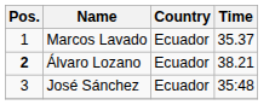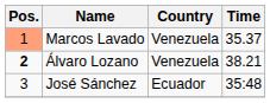Marcos Lavado | Pos.: no background -> lightsalmon background
Marcos Lavado | Country: Ecuador -> Venezuela
Álvaro Lozano | Country: Ecuador -> Venezuela
